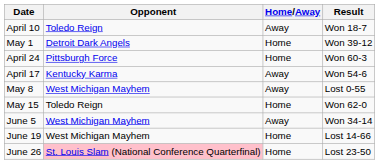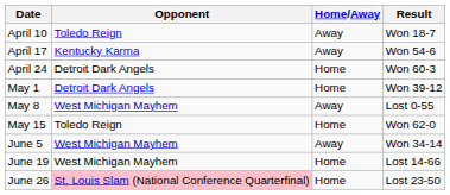rows swapped: April 17 <-> May 1
April 24 | Opponent: Pittsburgh Force -> Detroit Dark Angels
